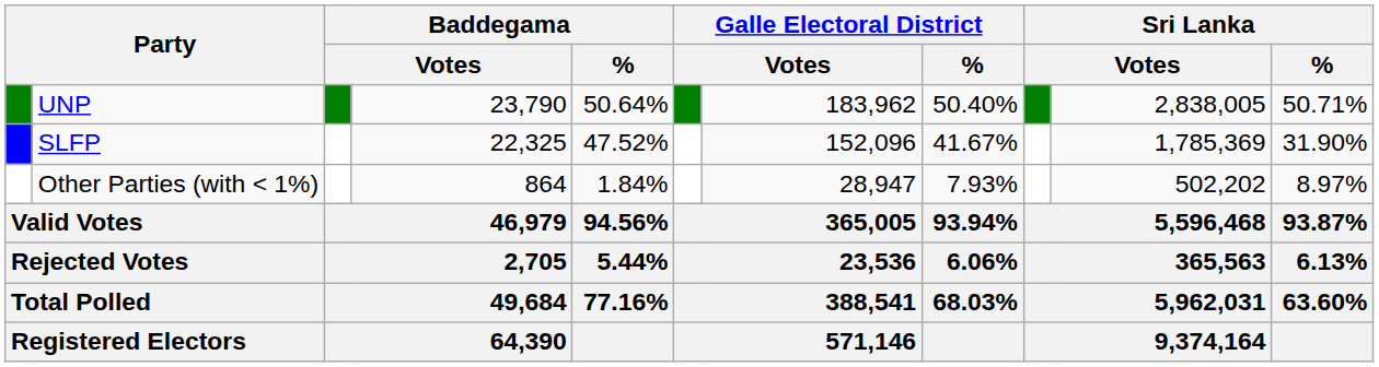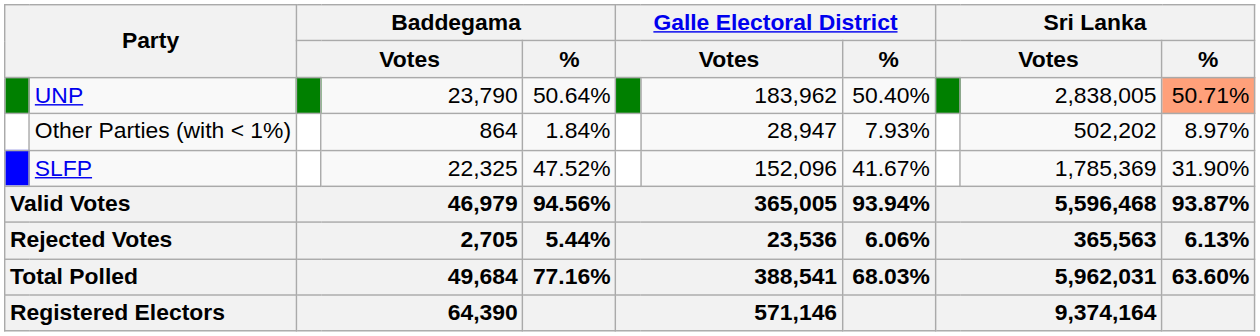UNP | Sri Lanka / %: no background -> lightsalmon background
rows swapped: SLFP <-> Other Parties (with < 1%)
